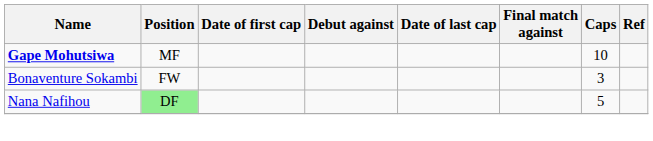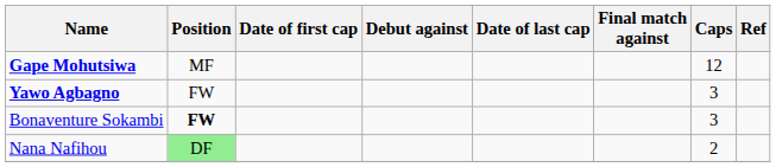Gape Mohutsiwa | Caps: 10 -> 12
+ row: Yawo Agbagno | FW | 3
Bonaventure Sokambi | Position: normal -> bold
Nana Nafihou | Caps: 5 -> 2
